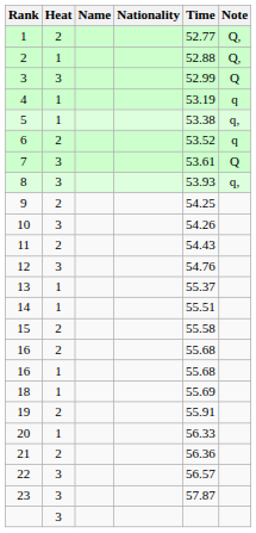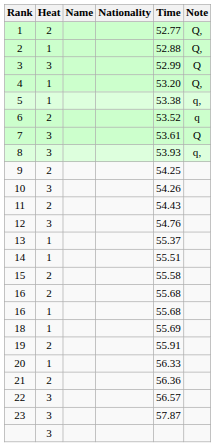4 | Time: 53.19 -> 53.20
4 | Note: q -> Q,
